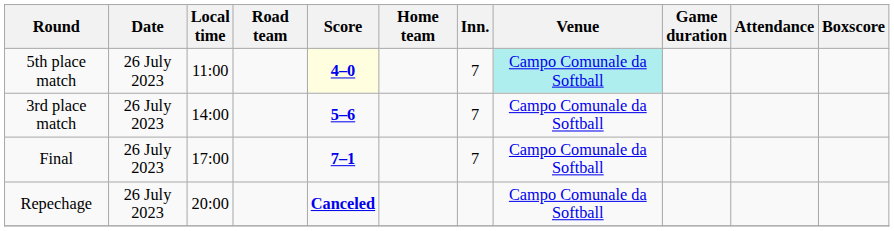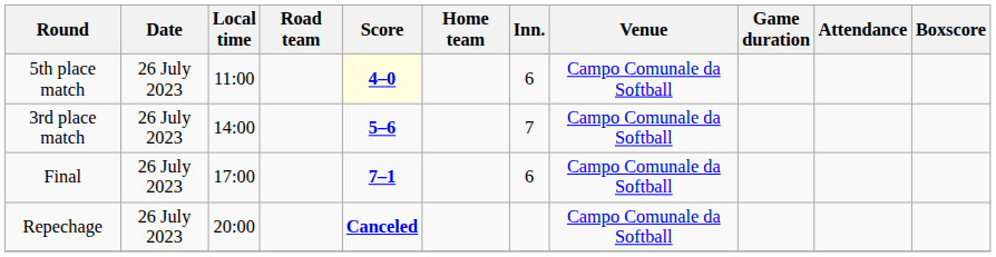5th place match | Inn.: 7 -> 6
5th place match | Venue: paleturquoise background -> no background
Final | Inn.: 7 -> 6
